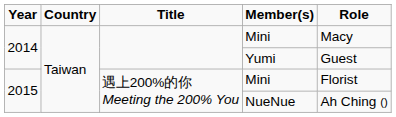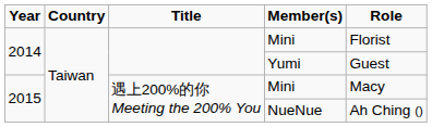2014 / Mini | column 5: Macy -> Florist
2015 / Mini | column 5: Florist -> Macy
